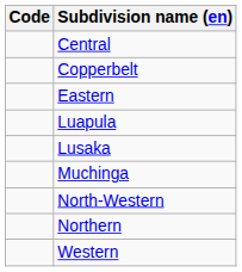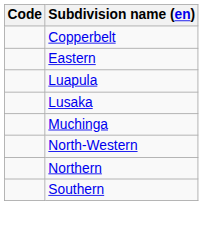- row: Central
+ row: Southern
- row: Western
